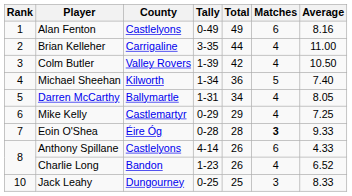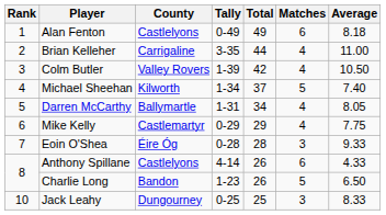Alan Fenton | Average: 8.16 -> 8.18
Michael Sheehan | Total: 36 -> 37
Mike Kelly | Average: 7.25 -> 7.75
Eoin O'Shea | Matches: bold -> normal
Charlie Long | Matches: 4 -> 5
Charlie Long | Average: 6.52 -> 6.50
